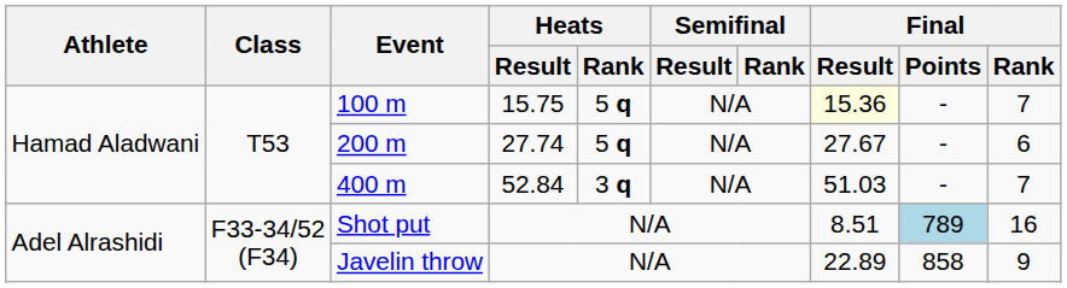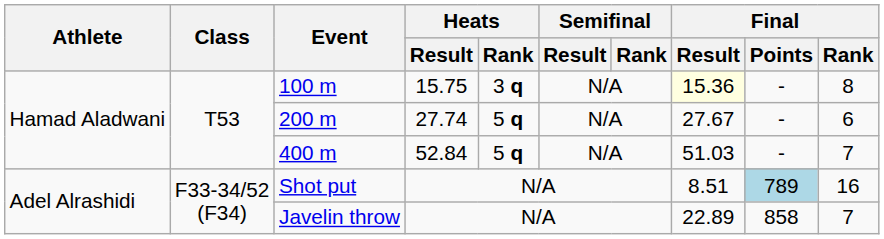100 m | Heats / Rank: 5 q -> 3 q
100 m | Final / Rank: 7 -> 8
400 m | Heats / Rank: 3 q -> 5 q
Javelin throw | Final / Rank: 9 -> 7
